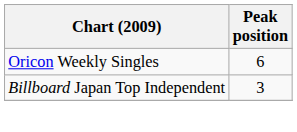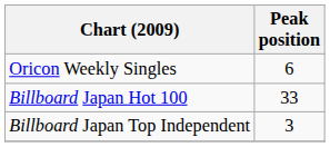+ row: Billboard Japan Hot 100 | 33
